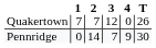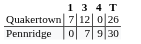- column: 2 | 7 | 14
